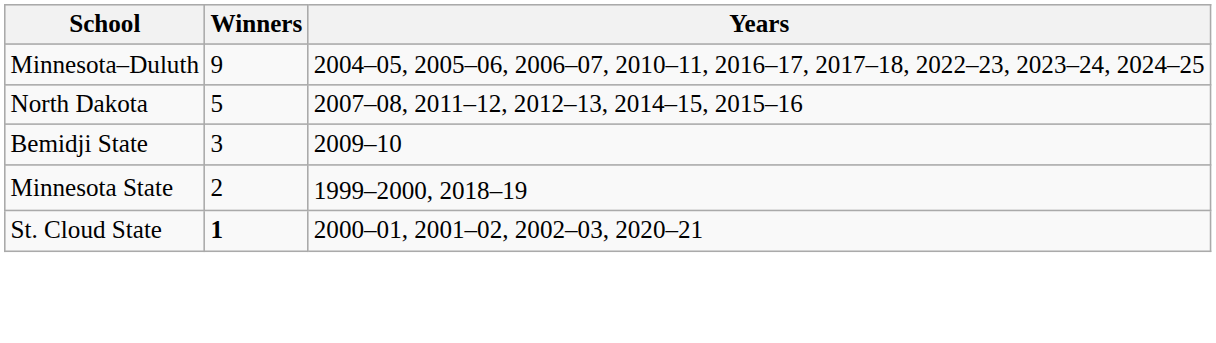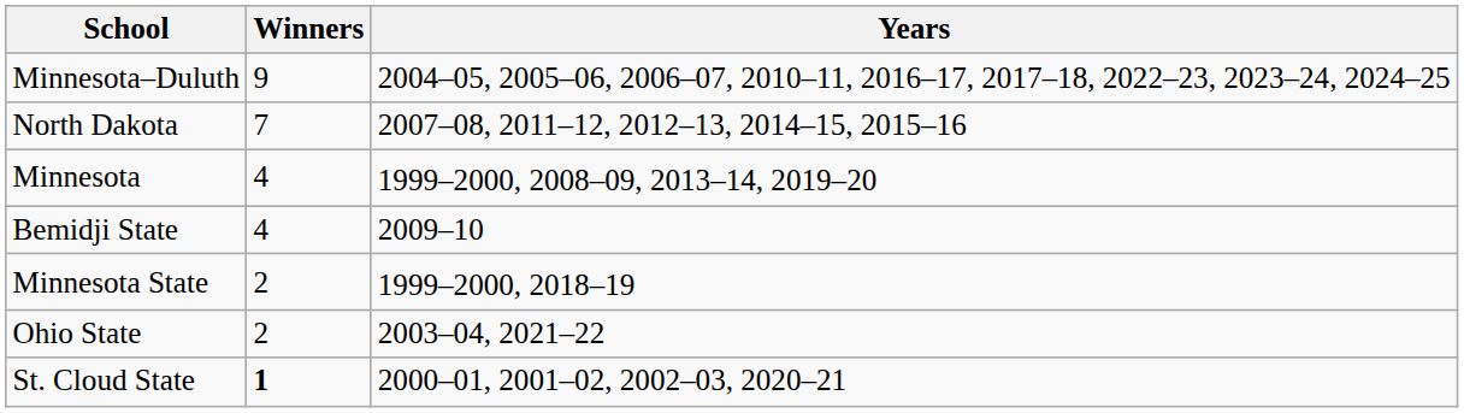North Dakota | Winners: 5 -> 7
+ row: Minnesota | 4 | 1999–2000, 2008–09, 2013–14, 2019–20
Bemidji State | Winners: 3 -> 4
+ row: Ohio State | 2 | 2003–04, 2021–22
